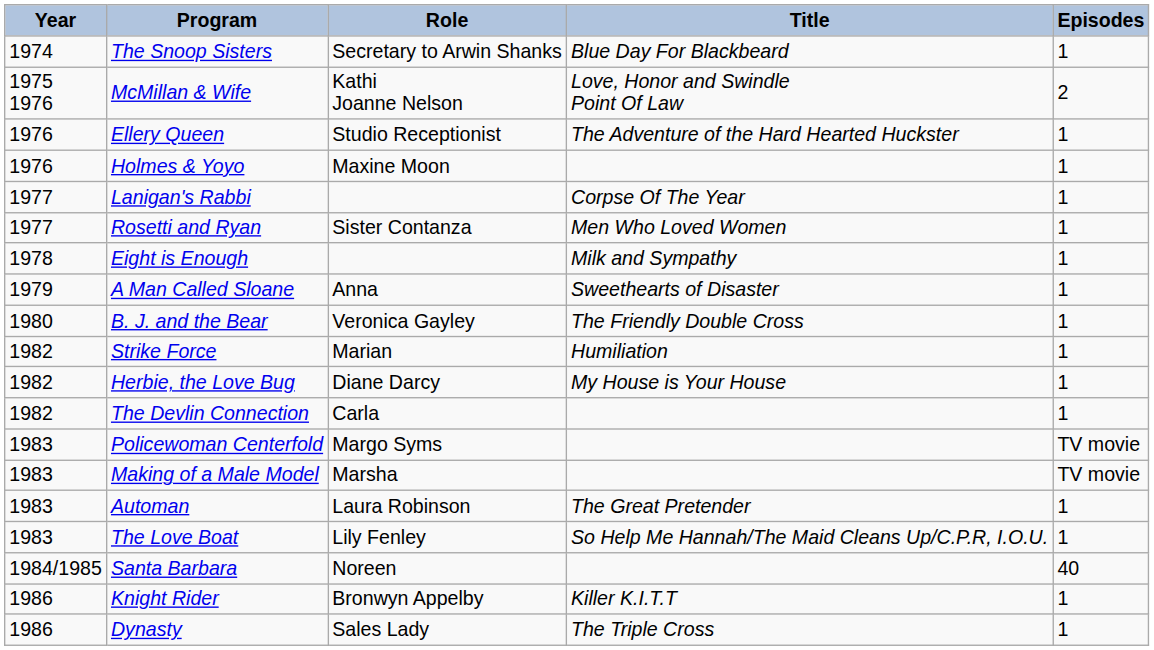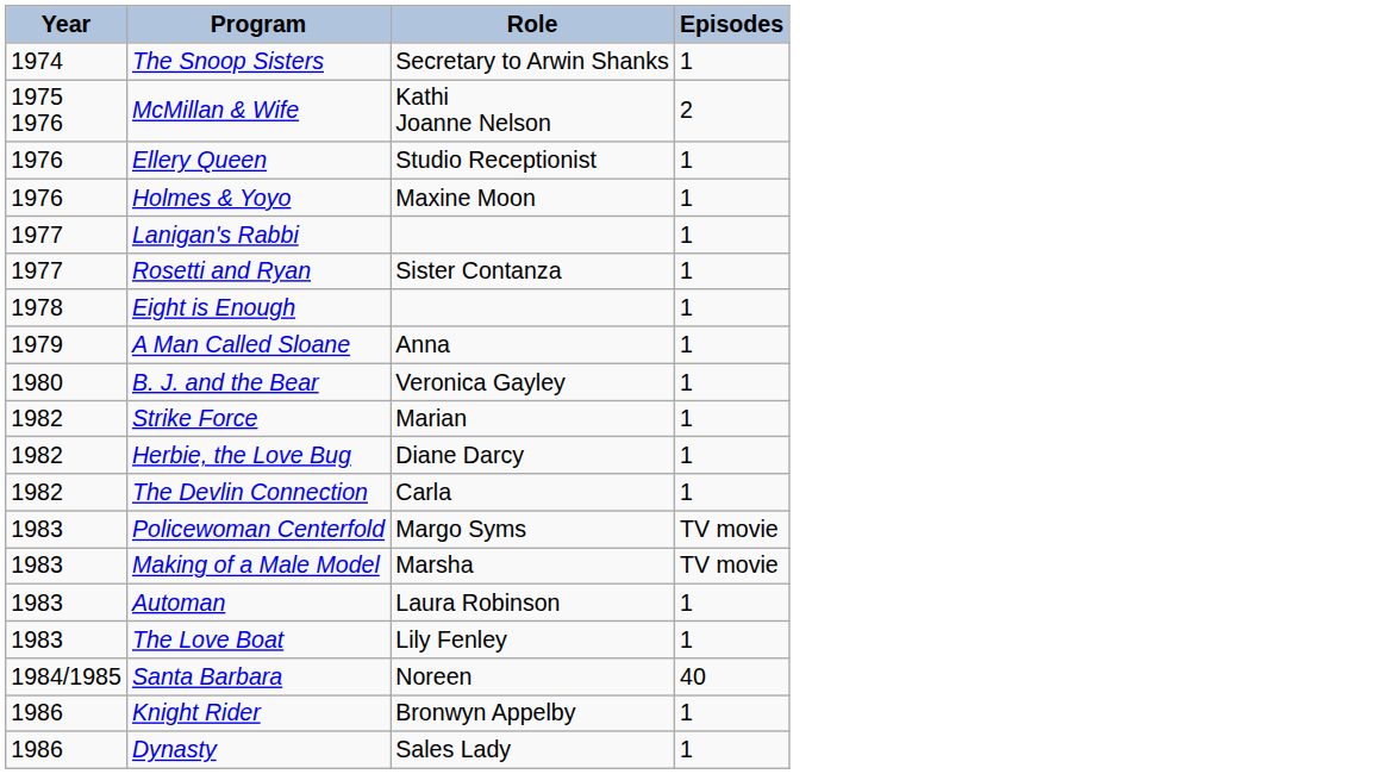- column: Title | Blue Day For Blackbeard | Love, Honor and Swindle Point Of Law | The Adventure of the Hard Hearted Huckster | Corpse Of The Year | Men Who Loved Women | Milk and Sympathy | Sweethearts of Disaster | The Friendly Double Cross | Humiliation | My House is Your House | The Great Pretender | So Help Me Hannah/The Maid Cleans Up/C.P.R, I.O.U. | Killer K.I.T.T | The Triple Cross
